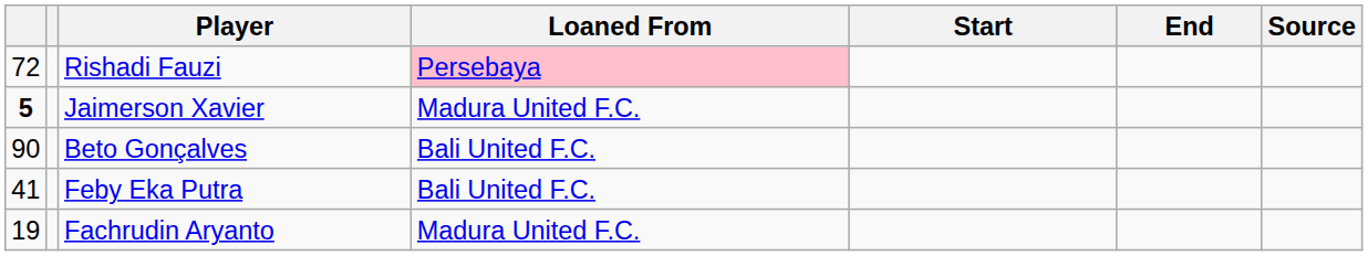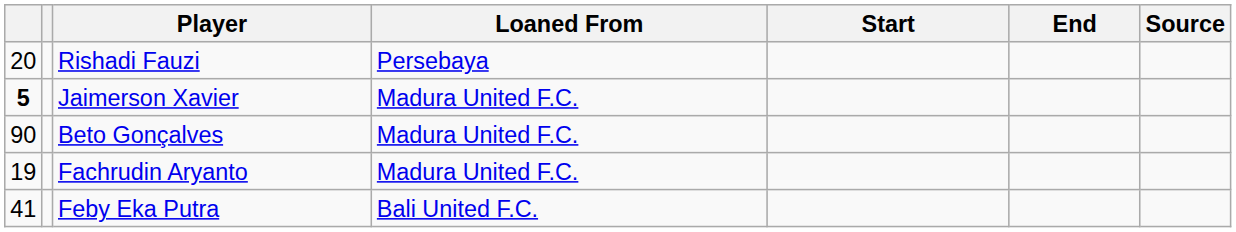Rishadi Fauzi | column 1: 72 -> 20
Rishadi Fauzi | Loaned From: pink background -> no background
Beto Gonçalves | Loaned From: Bali United F.C. -> Madura United F.C.
rows swapped: Feby Eka Putra <-> Fachrudin Aryanto
